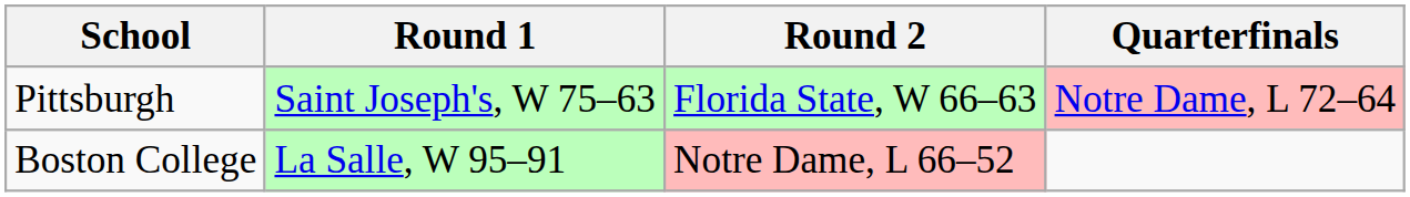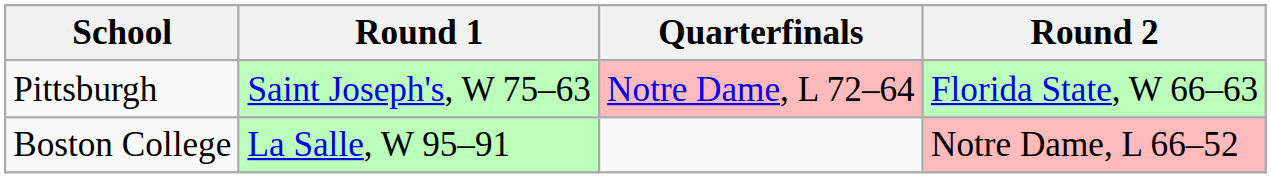columns swapped: Round 2 <-> Quarterfinals
